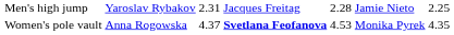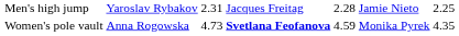Women's pole vault | column 3: 4.37 -> 4.73
Women's pole vault | column 5: 4.53 -> 4.59
